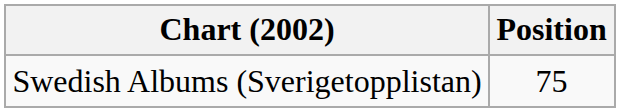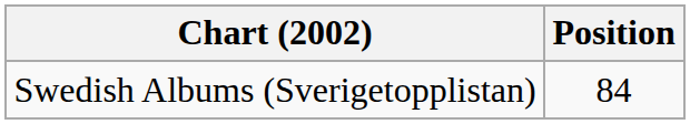Swedish Albums (Sverigetopplistan) | Position: 75 -> 84
